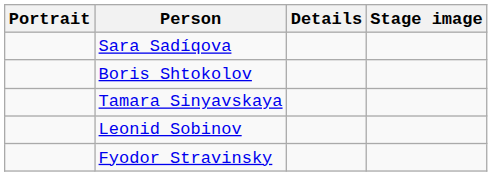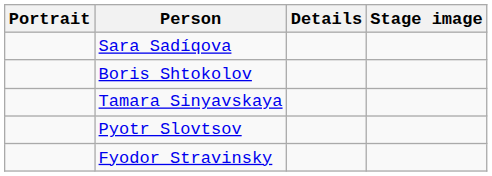- row: Leonid Sobinov
+ row: Pyotr Slovtsov
